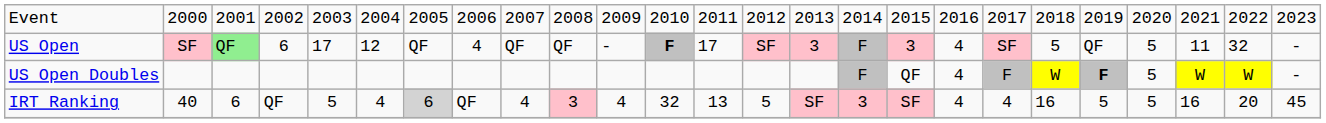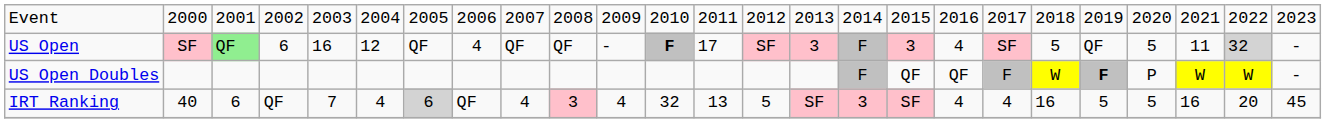US Open | column 5: 17 -> 16
US Open | column 24: no background -> lightgrey background
US Open Doubles | column 18: 4 -> QF
US Open Doubles | column 22: 5 -> P
IRT Ranking | column 5: 5 -> 7
